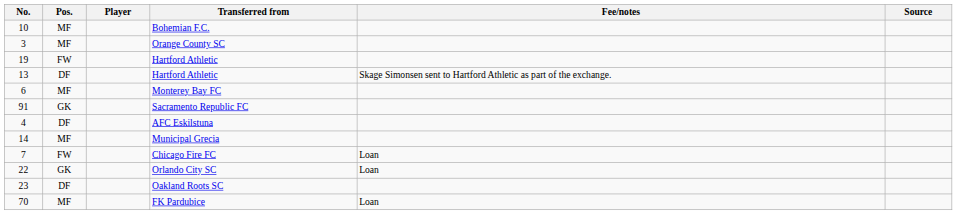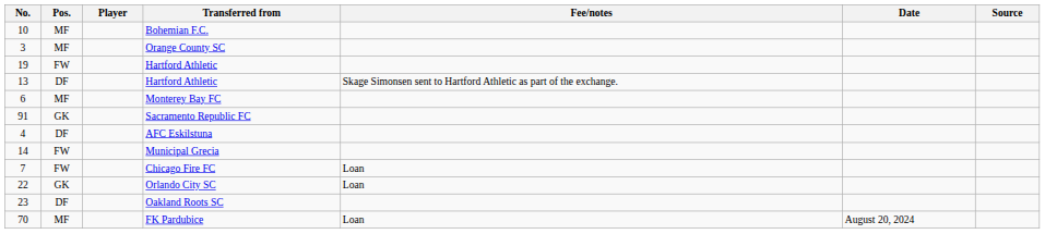+ column: Date | August 20, 2024
Municipal Grecia | Pos.: MF -> FW
